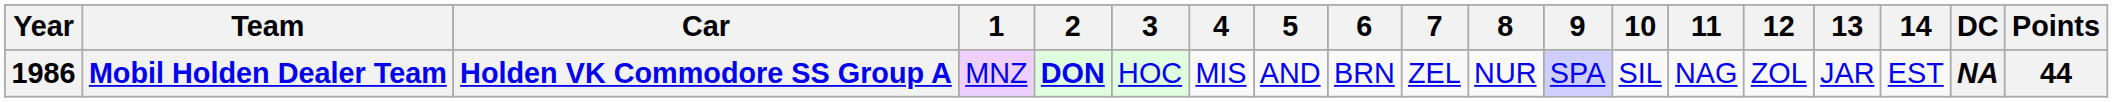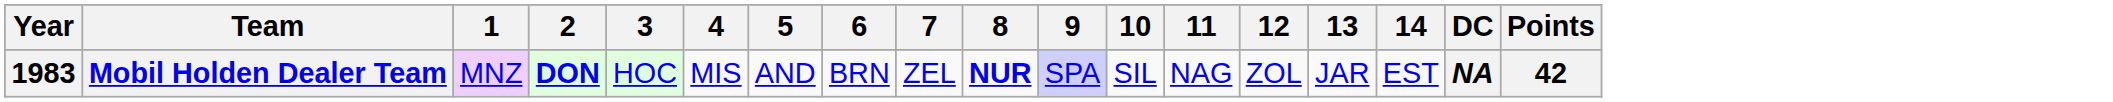- column: Car | Holden VK Commodore SS Group A
Mobil Holden Dealer Team | Year: 1986 -> 1983
Mobil Holden Dealer Team | 8: normal -> bold
Mobil Holden Dealer Team | Points: 44 -> 42
